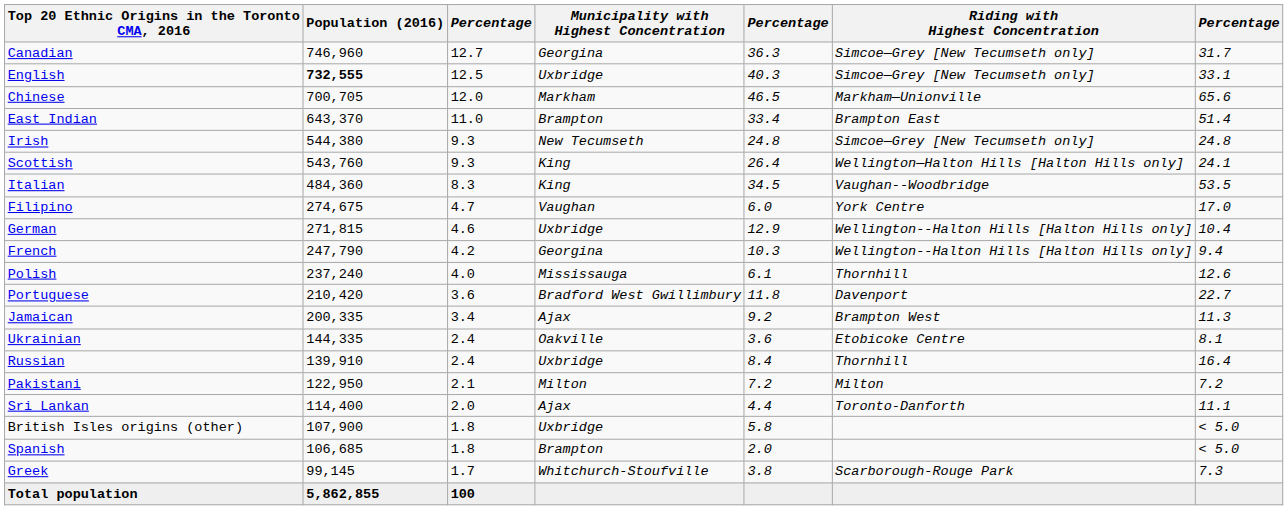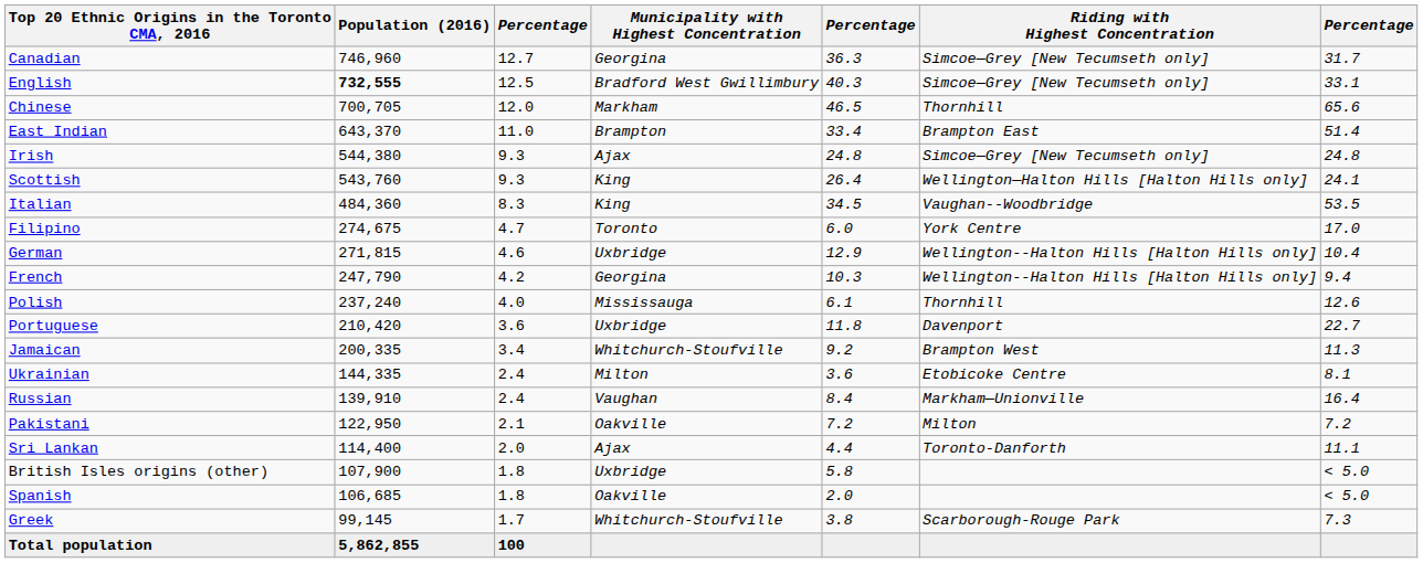English | Municipality with Highest Concentration: Uxbridge -> Bradford West Gwillimbury
Chinese | Riding with Highest Concentration: Markham—Unionville -> Thornhill
Irish | Municipality with Highest Concentration: New Tecumseth -> Ajax
Filipino | Municipality with Highest Concentration: Vaughan -> Toronto
Portuguese | Municipality with Highest Concentration: Bradford West Gwillimbury -> Uxbridge
Jamaican | Municipality with Highest Concentration: Ajax -> Whitchurch-Stoufville
Ukrainian | Municipality with Highest Concentration: Oakville -> Milton
Russian | Municipality with Highest Concentration: Uxbridge -> Vaughan
Russian | Riding with Highest Concentration: Thornhill -> Markham—Unionville
Pakistani | Municipality with Highest Concentration: Milton -> Oakville
Spanish | Municipality with Highest Concentration: Brampton -> Oakville
